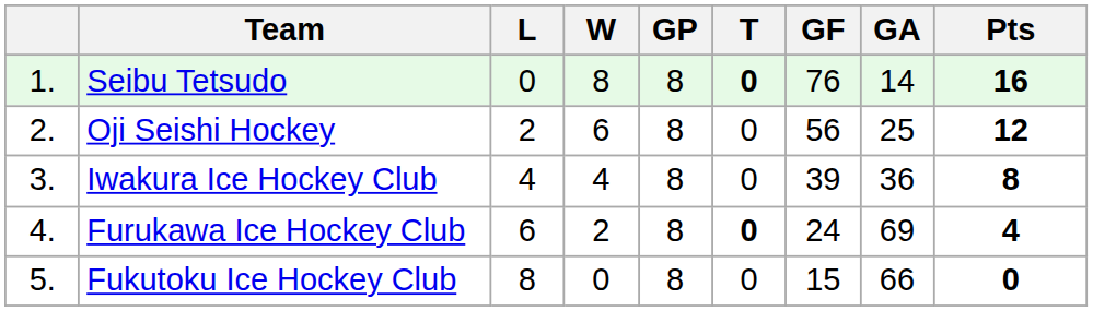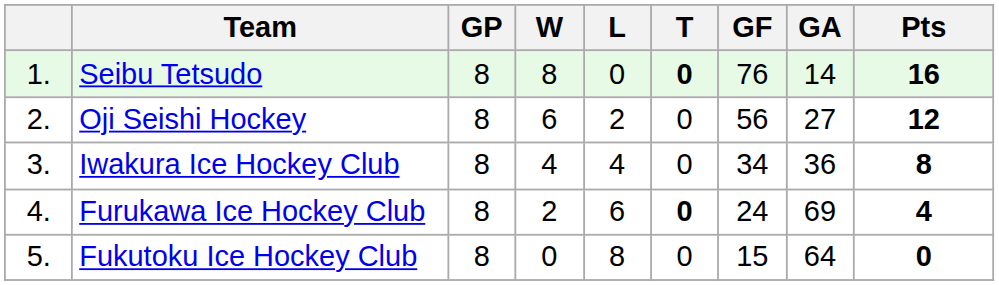columns swapped: GP <-> L
Oji Seishi Hockey | GA: 25 -> 27
Iwakura Ice Hockey Club | GF: 39 -> 34
Fukutoku Ice Hockey Club | GA: 66 -> 64
